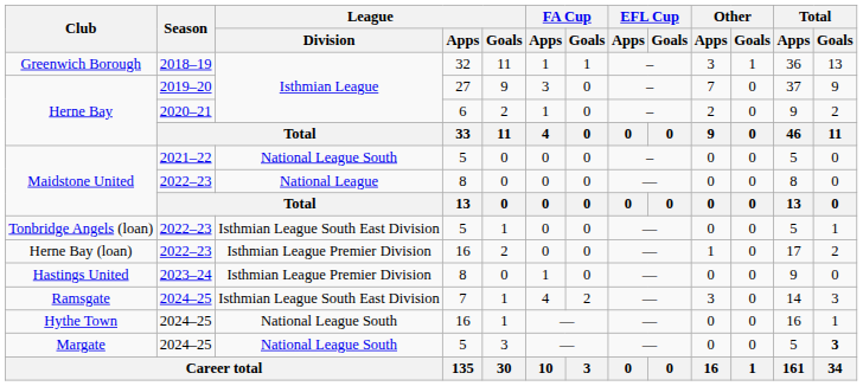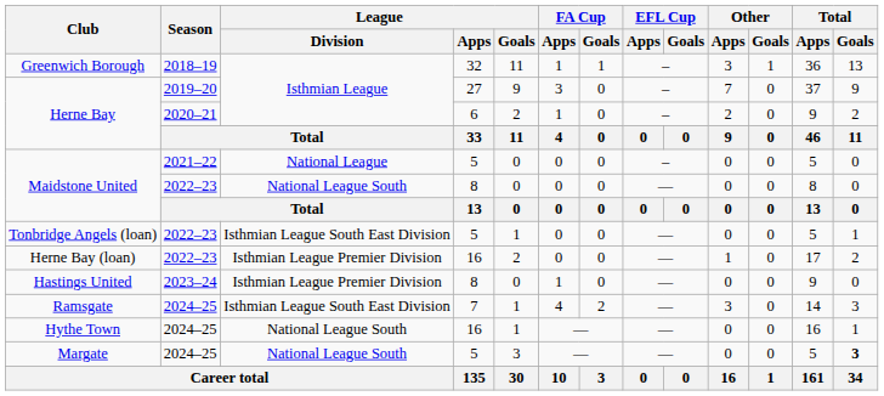Maidstone United / 2021–22 | League / Division: National League South -> National League
Maidstone United / 2022–23 | League / Division: National League -> National League South
